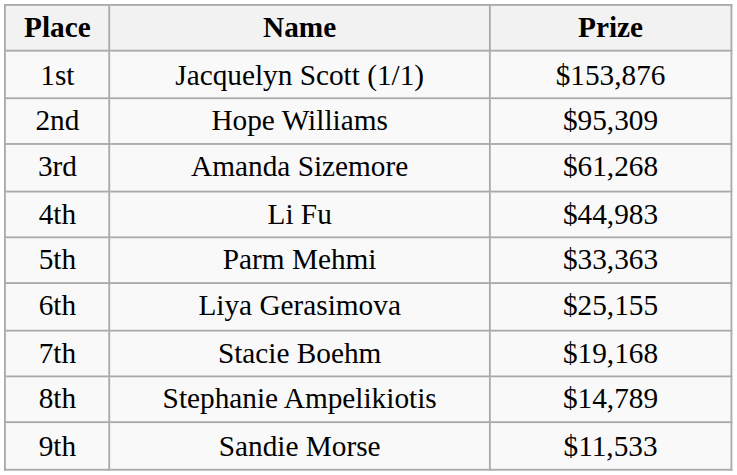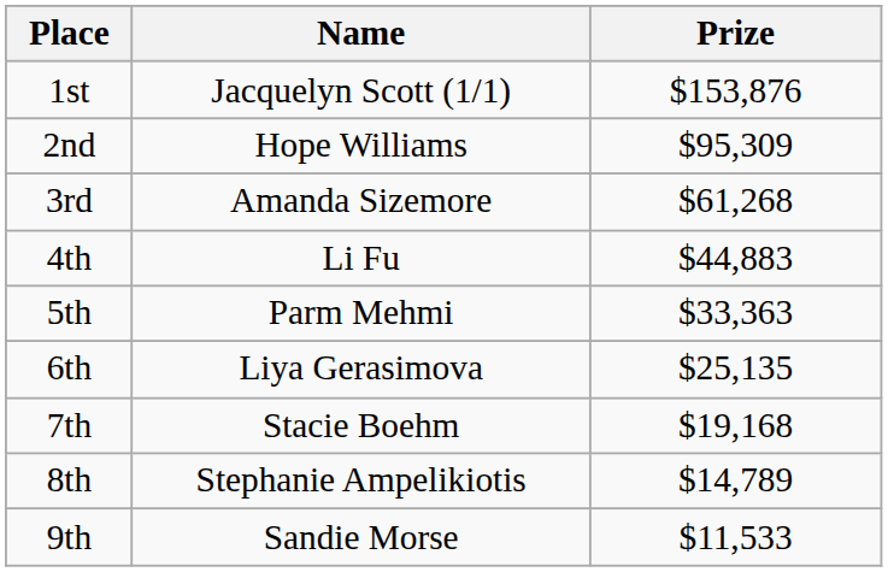4th | Prize: $44,983 -> $44,883
6th | Prize: $25,155 -> $25,135
